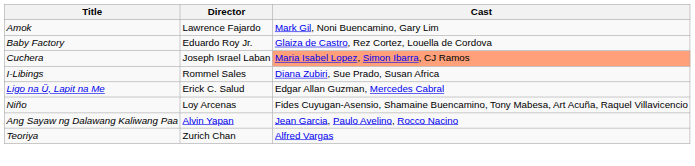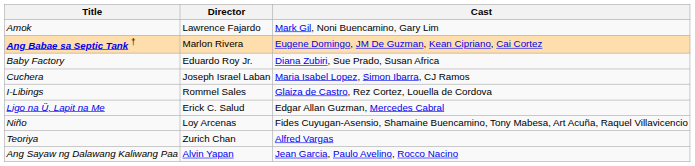+ row: Ang Babae sa Septic Tank † | Marlon Rivera | Eugene Domingo, JM De Guzman, Kean Cipriano, Cai Cortez
Baby Factory | Cast: Glaiza de Castro, Rez Cortez, Louella de Cordova -> Diana Zubiri, Sue Prado, Susan Africa
Cuchera | Cast: lightsalmon background -> no background
I-Libings | Cast: Diana Zubiri, Sue Prado, Susan Africa -> Glaiza de Castro, Rez Cortez, Louella de Cordova
rows swapped: Ang Sayaw ng Dalawang Kaliwang Paa <-> Teoriya
